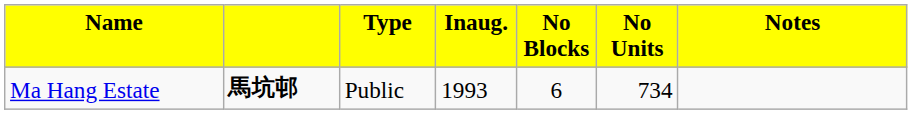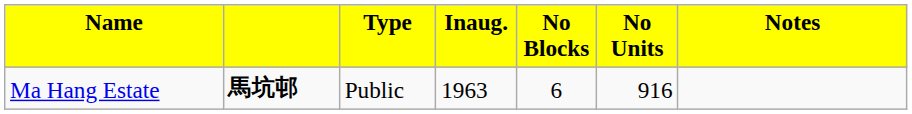Ma Hang Estate | column 4: 1993 -> 1963
Ma Hang Estate | column 6: 734 -> 916
